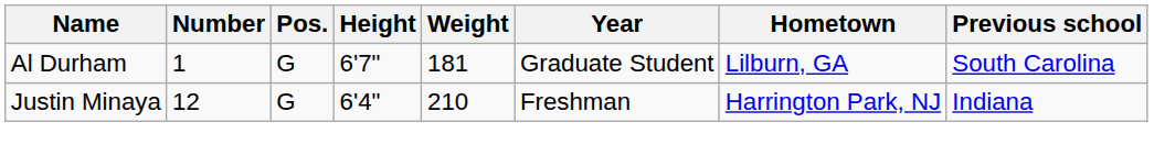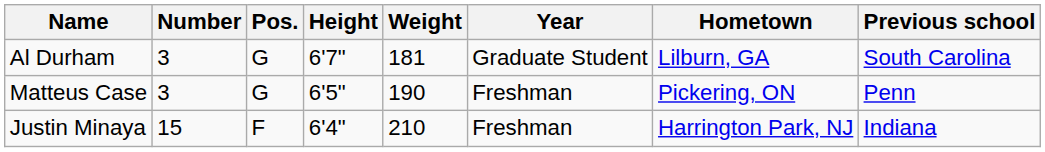Al Durham | Number: 1 -> 3
+ row: Matteus Case | 3 | G | 6'5" | 190 | Freshman | Pickering, ON | Penn
Justin Minaya | Number: 12 -> 15
Justin Minaya | Pos.: G -> F
